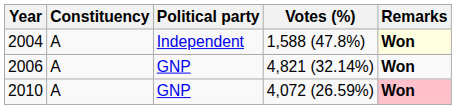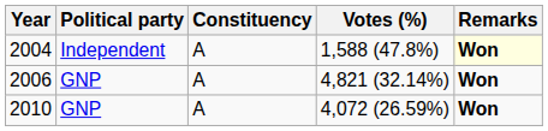columns swapped: Constituency <-> Political party
2010 | Remarks: pink background -> no background
